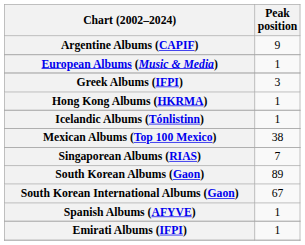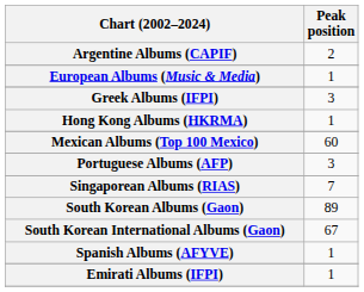Argentine Albums (CAPIF) | Peak position: 9 -> 2
- row: Icelandic Albums (Tónlistinn) | 1
Mexican Albums (Top 100 Mexico) | Peak position: 38 -> 60
+ row: Portuguese Albums (AFP) | 3
